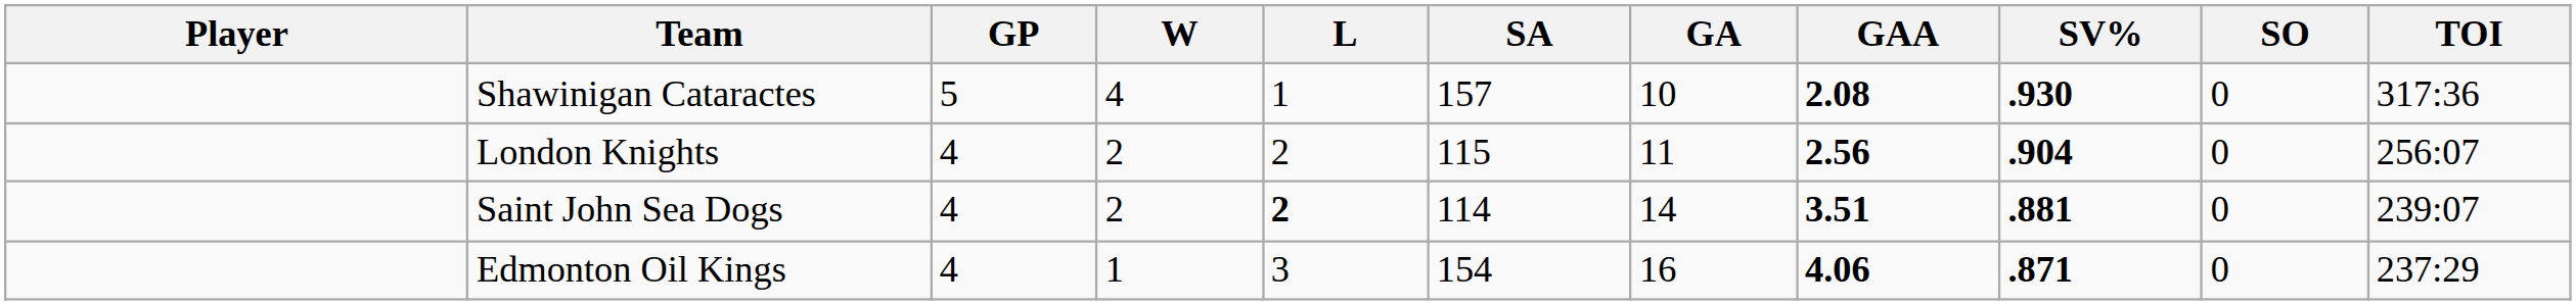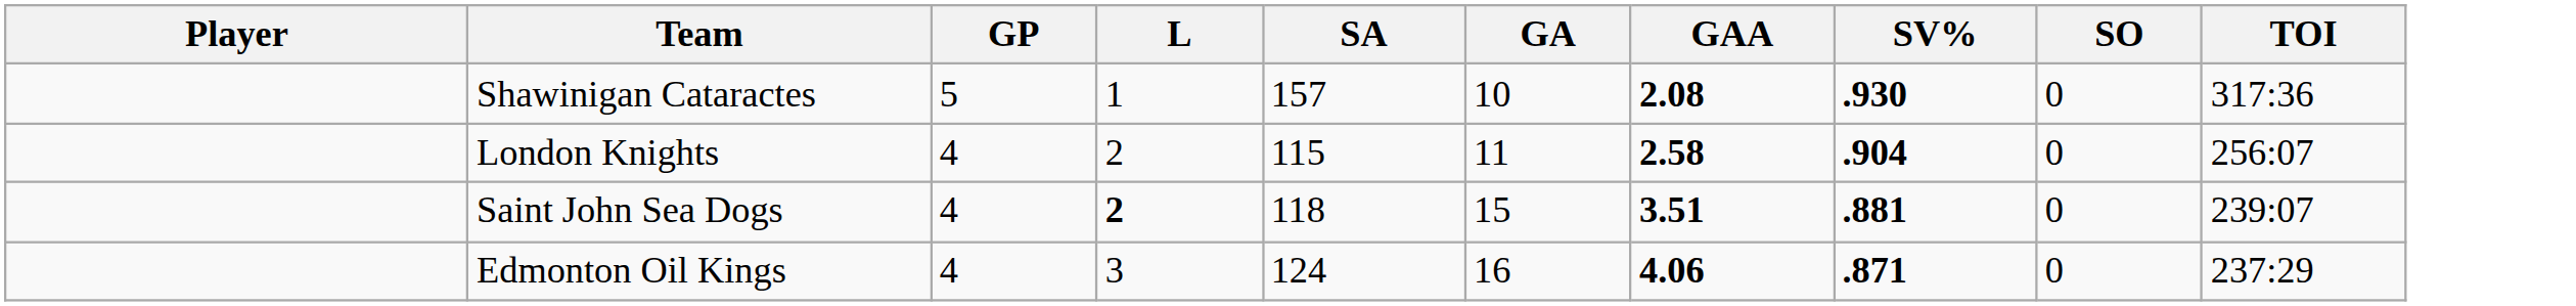- column: W | 4 | 2 | 2 | 1
London Knights | GAA: 2.56 -> 2.58
Saint John Sea Dogs | SA: 114 -> 118
Saint John Sea Dogs | GA: 14 -> 15
Edmonton Oil Kings | SA: 154 -> 124
